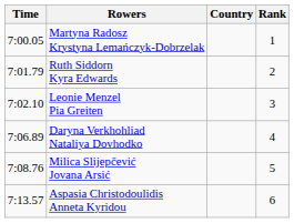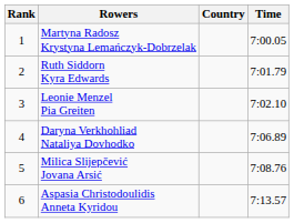columns swapped: Rank <-> Time
